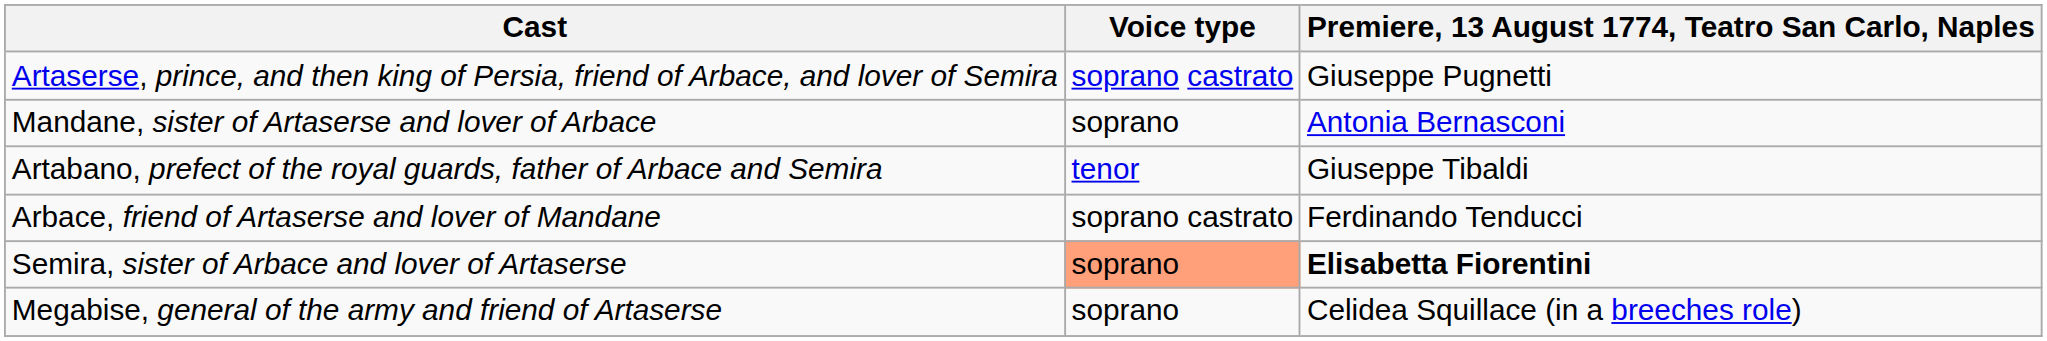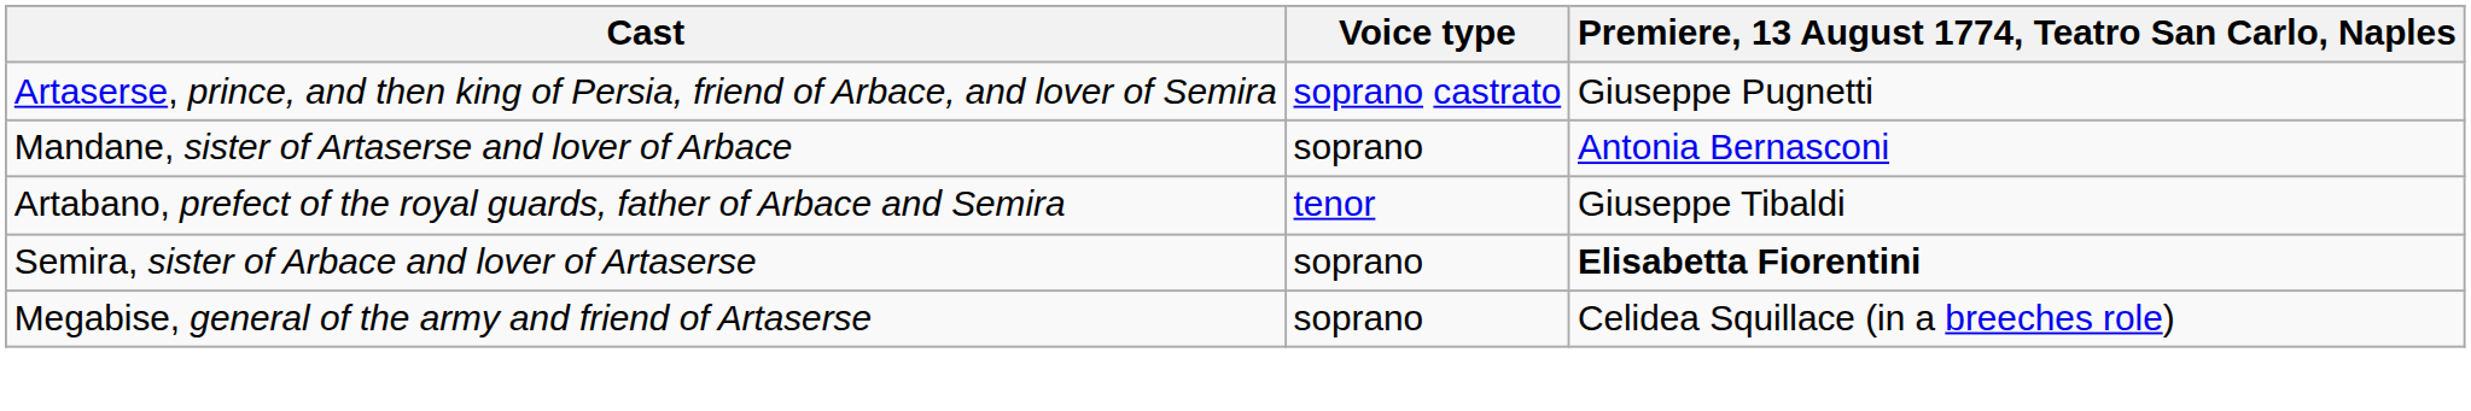- row: Arbace, friend of Artaserse and lover of Mandane | soprano castrato | Ferdinando Tenducci
Semira, sister of Arbace and lover of Artaserse | Voice type: lightsalmon background -> no background
